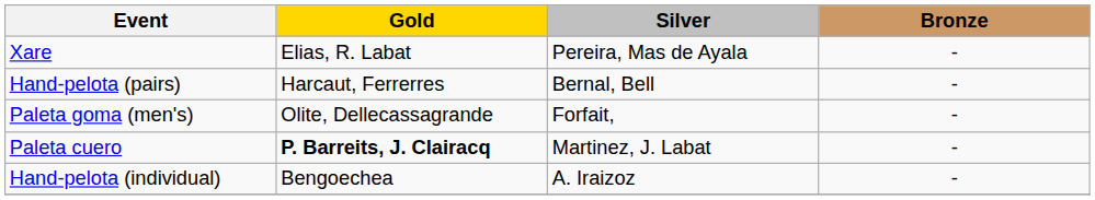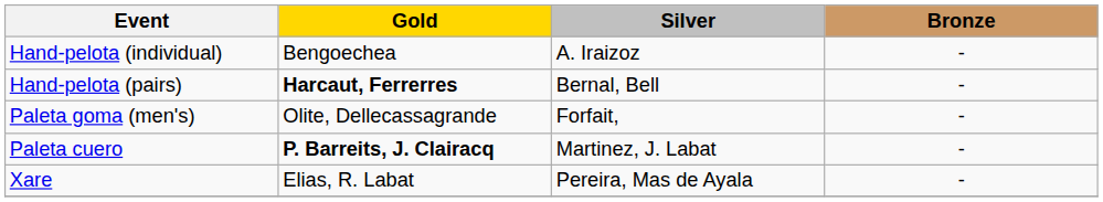rows swapped: Hand-pelota (individual) <-> Xare
Hand-pelota (pairs) | Gold: normal -> bold
